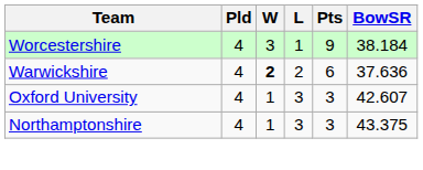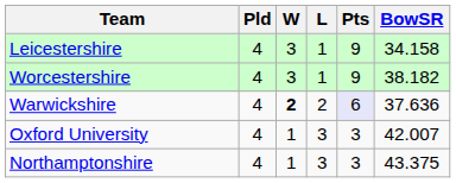+ row: Leicestershire | 4 | 3 | 1 | 9 | 34.158
Worcestershire | BowSR: 38.184 -> 38.182
Warwickshire | Pts: no background -> lavender background
Oxford University | BowSR: 42.607 -> 42.007
